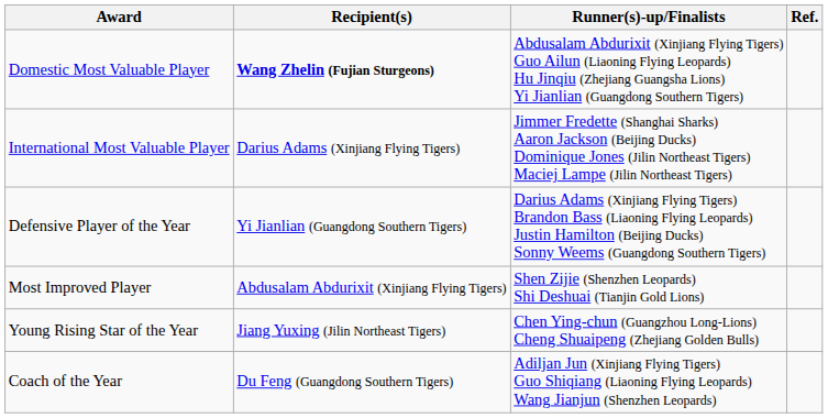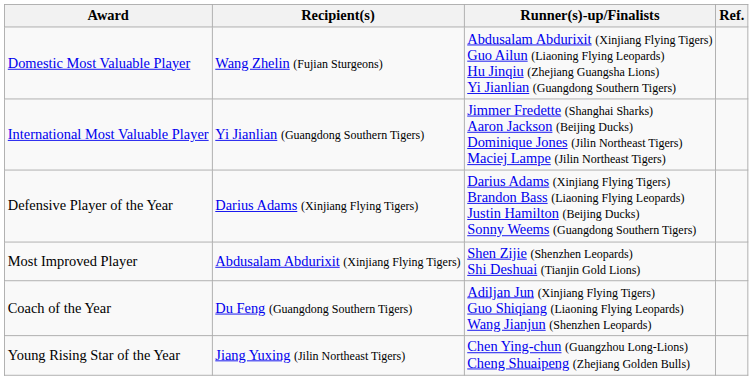Domestic Most Valuable Player | Recipient(s): bold -> normal
International Most Valuable Player | Recipient(s): Darius Adams (Xinjiang Flying Tigers) -> Yi Jianlian (Guangdong Southern Tigers)
Defensive Player of the Year | Recipient(s): Yi Jianlian (Guangdong Southern Tigers) -> Darius Adams (Xinjiang Flying Tigers)
rows swapped: Young Rising Star of the Year <-> Coach of the Year
